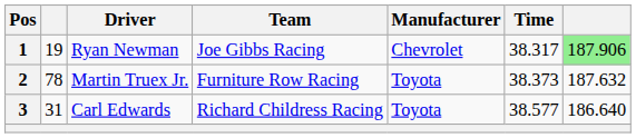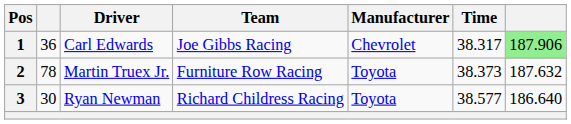1 | column 2: 19 -> 36
1 | Driver: Ryan Newman -> Carl Edwards
3 | column 2: 31 -> 30
3 | Driver: Carl Edwards -> Ryan Newman
